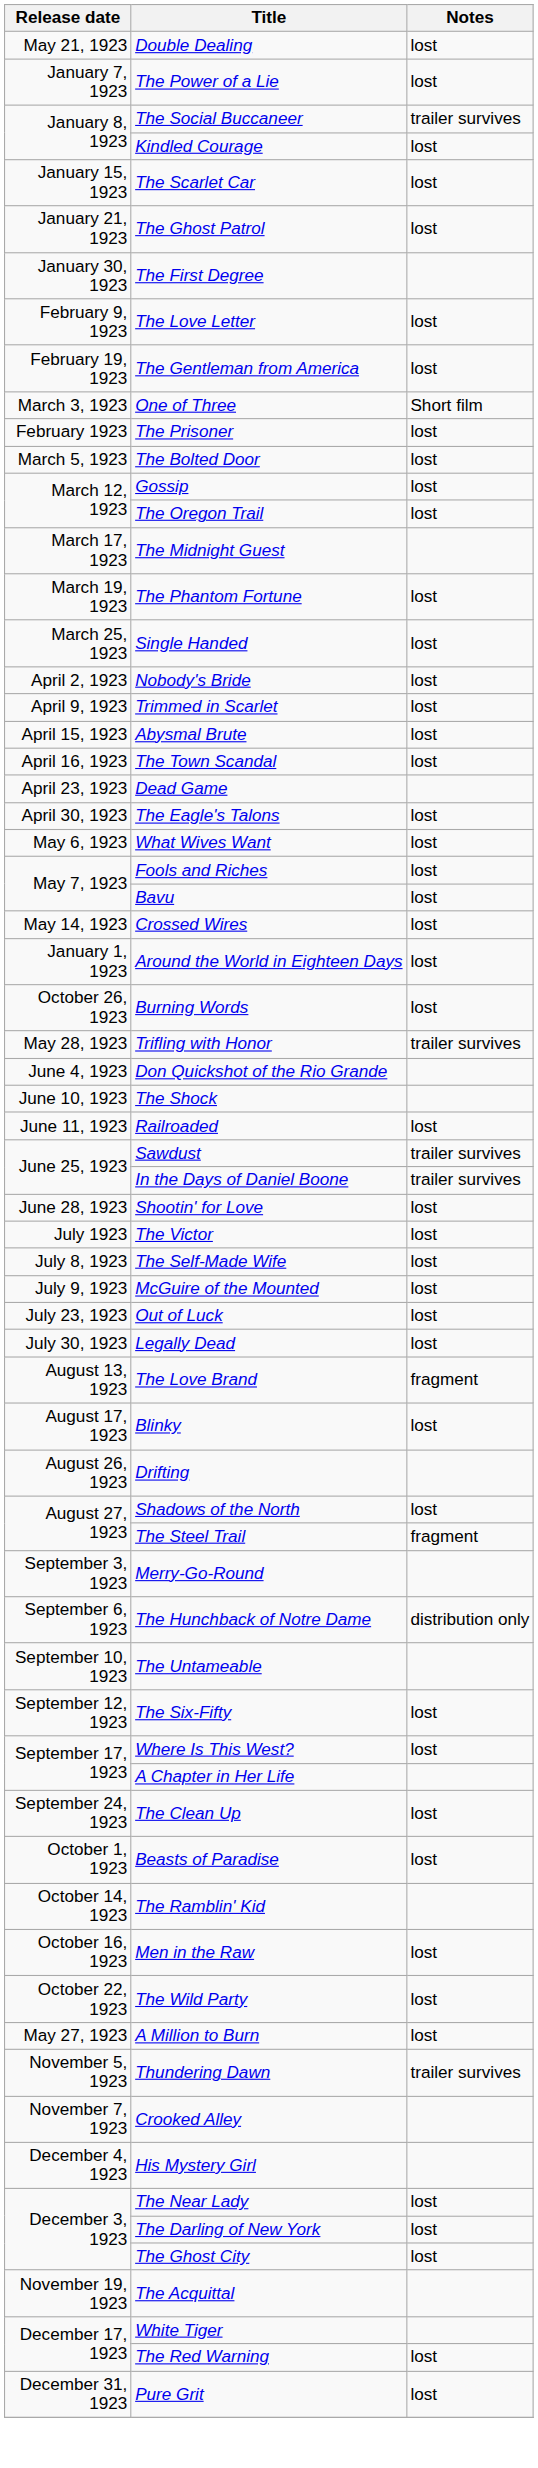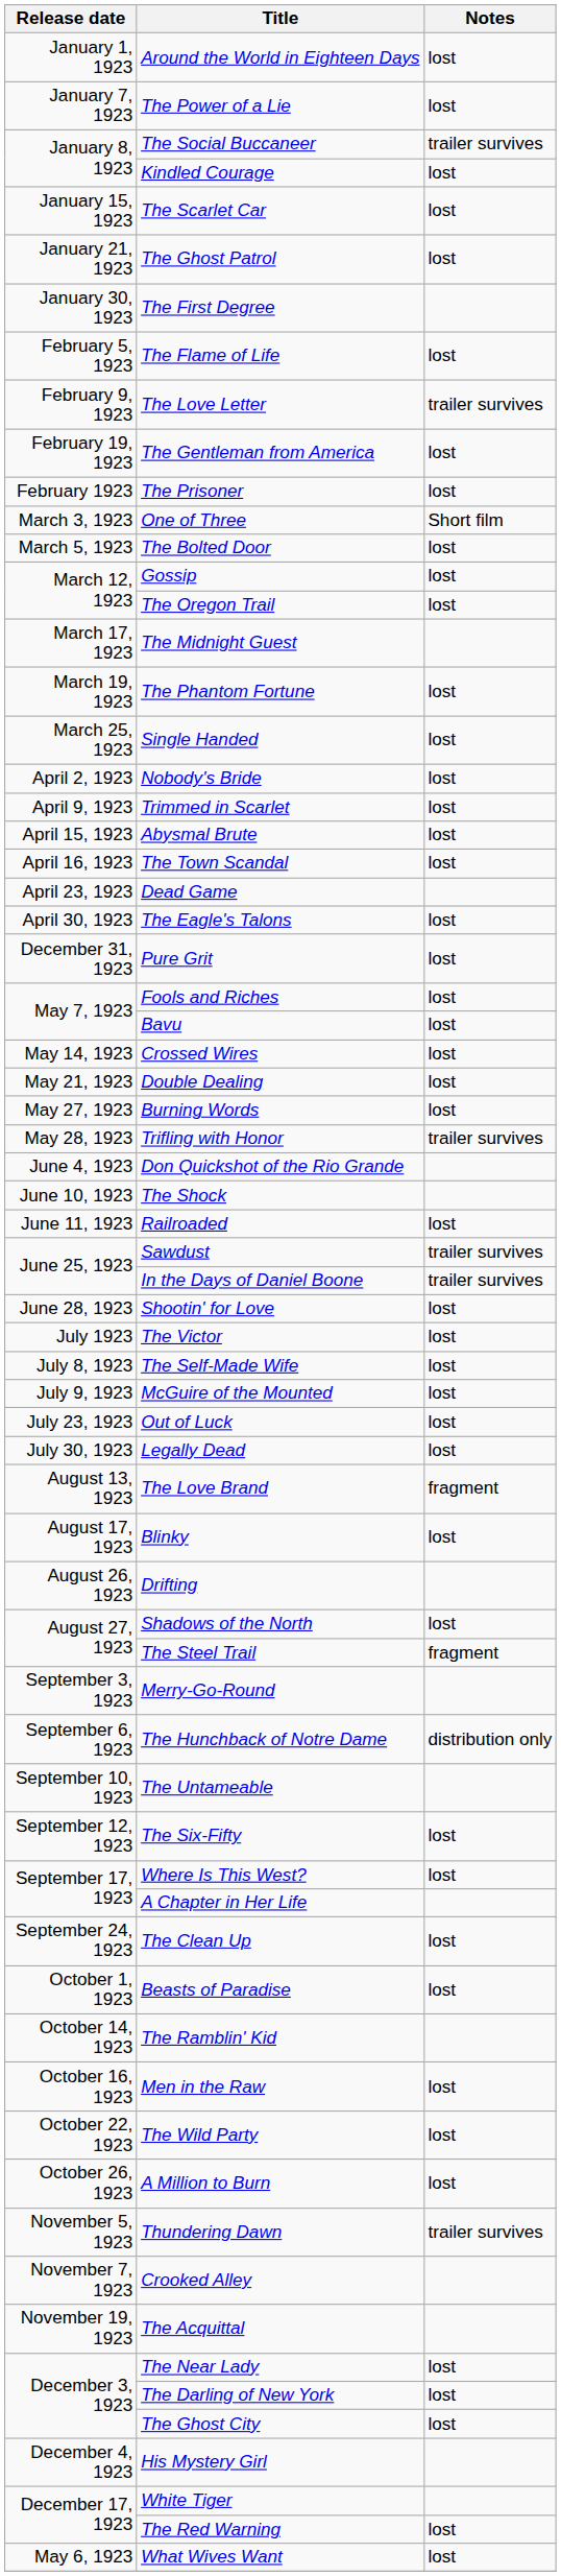rows swapped: Around the World in Eighteen Days <-> Double Dealing
+ row: February 5, 1923 | The Flame of Life | lost
The Love Letter | Notes: lost -> trailer survives
rows swapped: The Prisoner <-> One of Three
rows swapped: What Wives Want <-> Pure Grit
Burning Words | Release date: October 26, 1923 -> May 27, 1923
A Million to Burn | Release date: May 27, 1923 -> October 26, 1923
rows swapped: The Acquittal <-> His Mystery Girl
